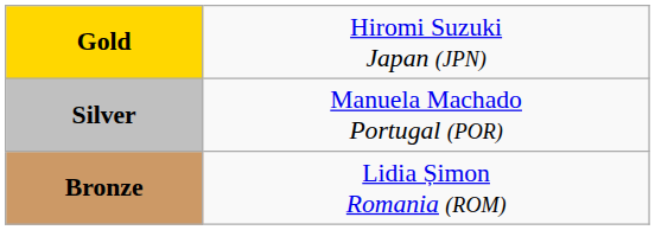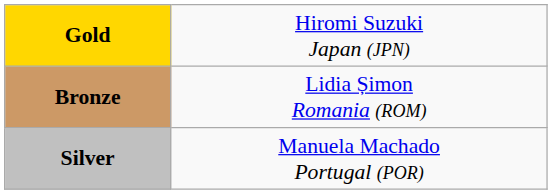rows swapped: Silver <-> Bronze
